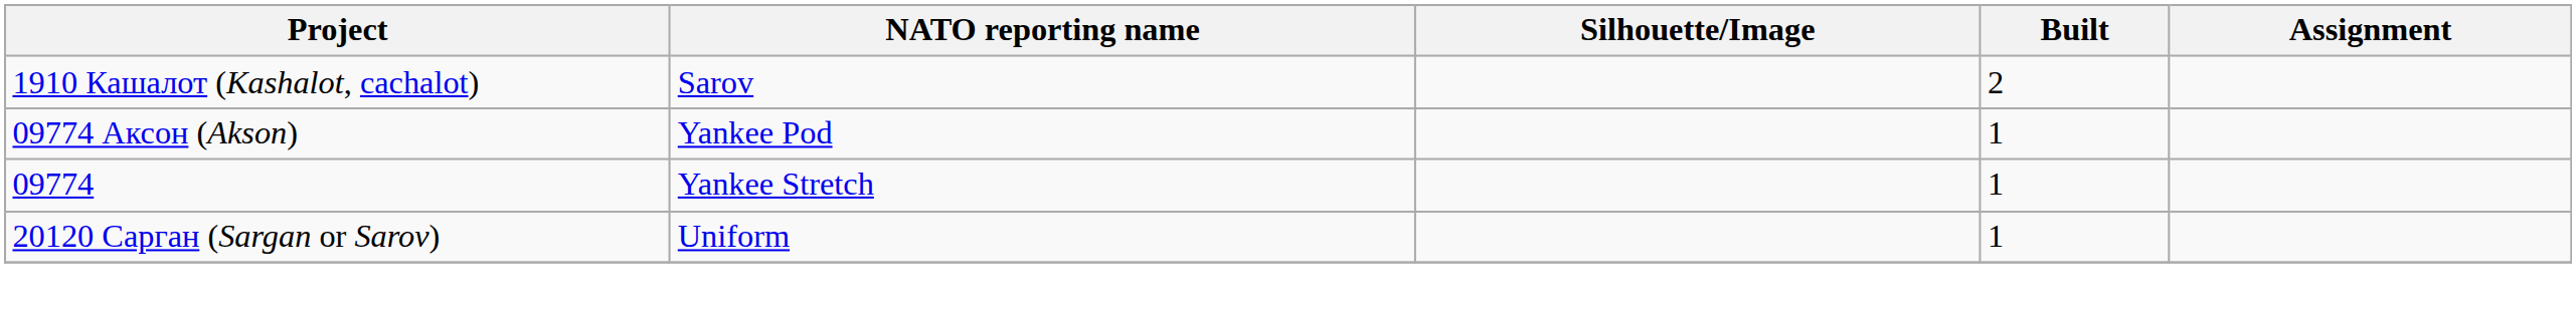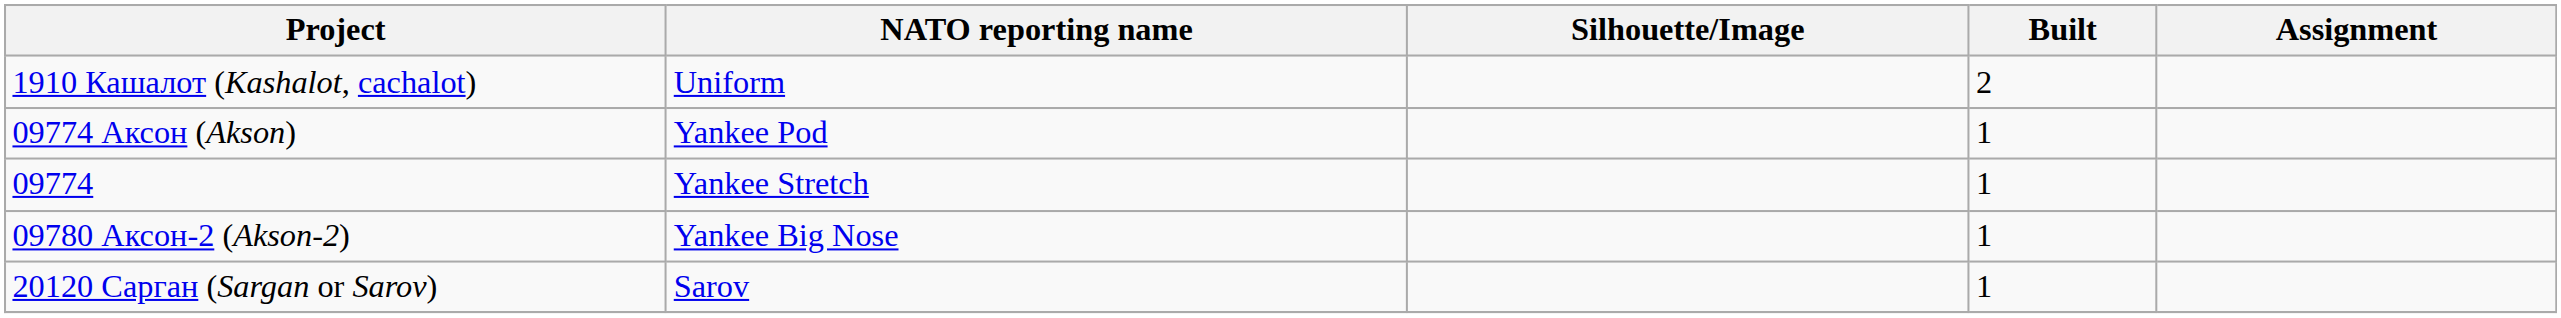1910 Кашалот (Kashalot, cachalot) | NATO reporting name: Sarov -> Uniform
+ row: 09780 Аксон-2 (Akson-2) | Yankee Big Nose | 1
20120 Сарган (Sargan or Sarov) | NATO reporting name: Uniform -> Sarov
